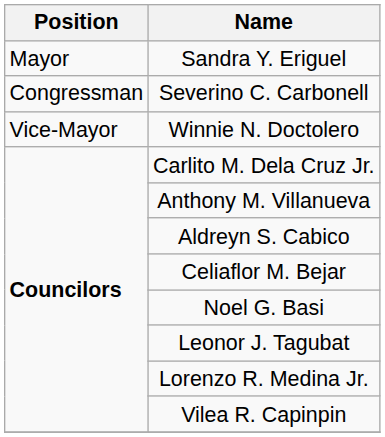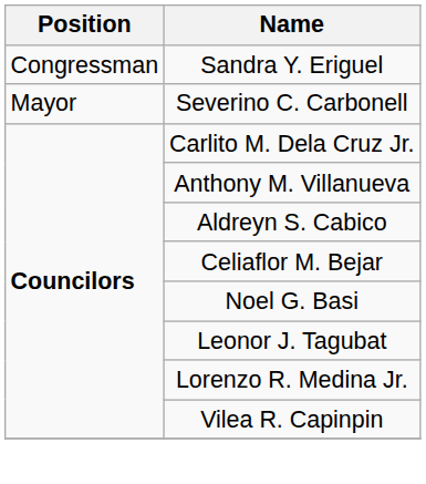Sandra Y. Eriguel | Position: Mayor -> Congressman
Severino C. Carbonell | Position: Congressman -> Mayor
- row: Vice-Mayor | Winnie N. Doctolero
